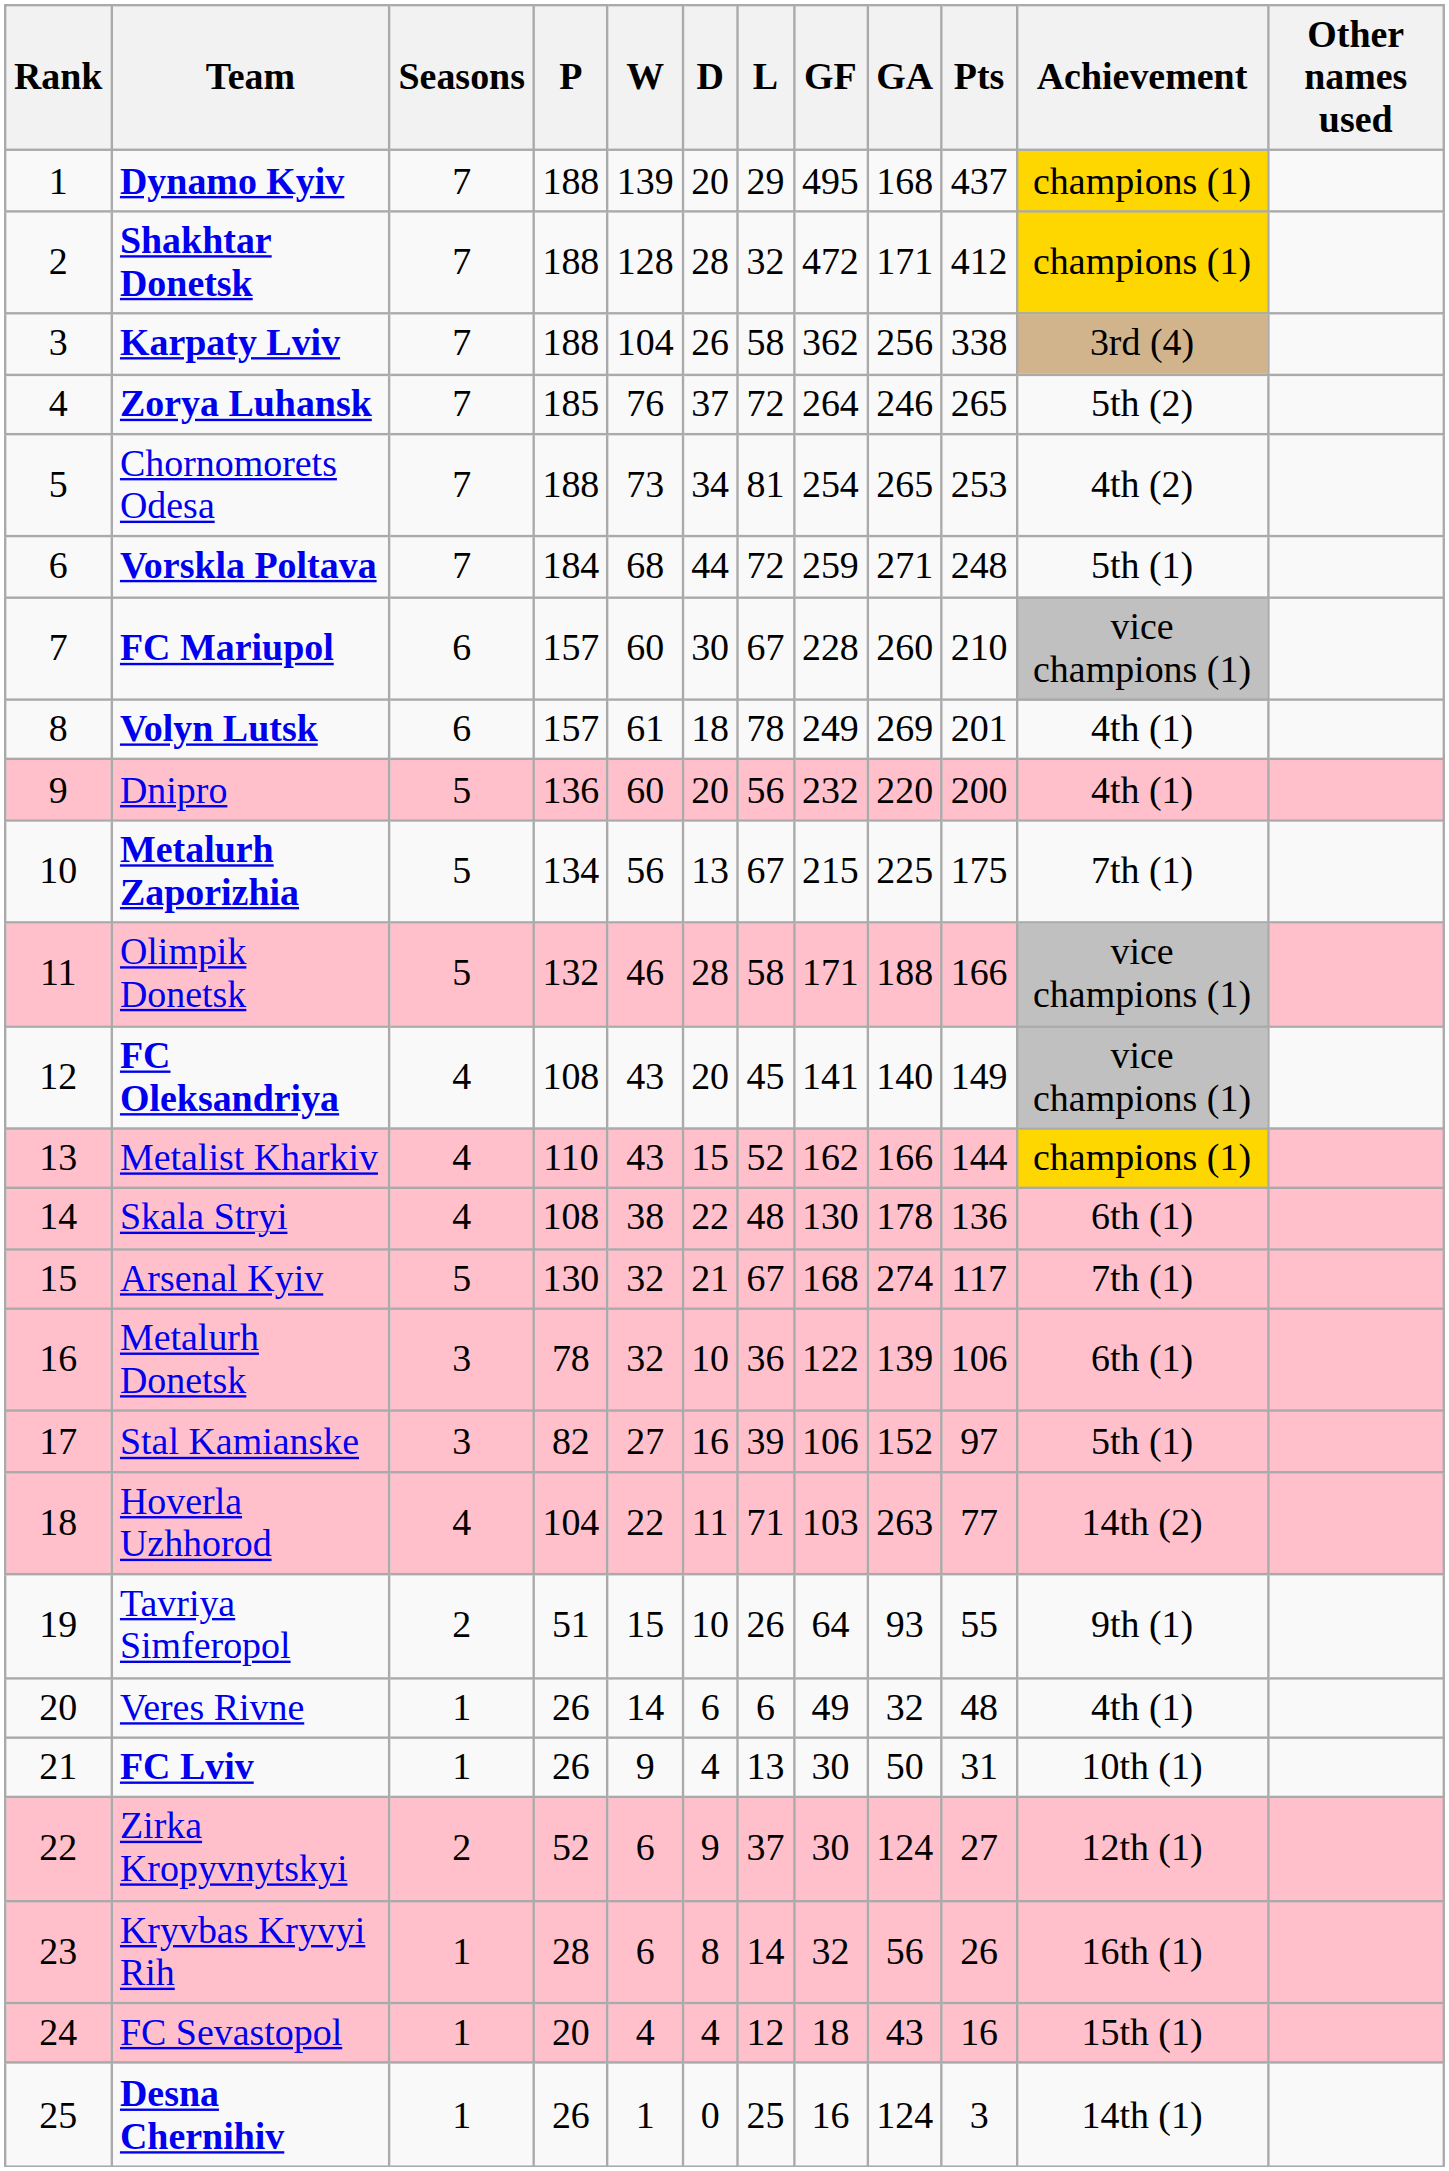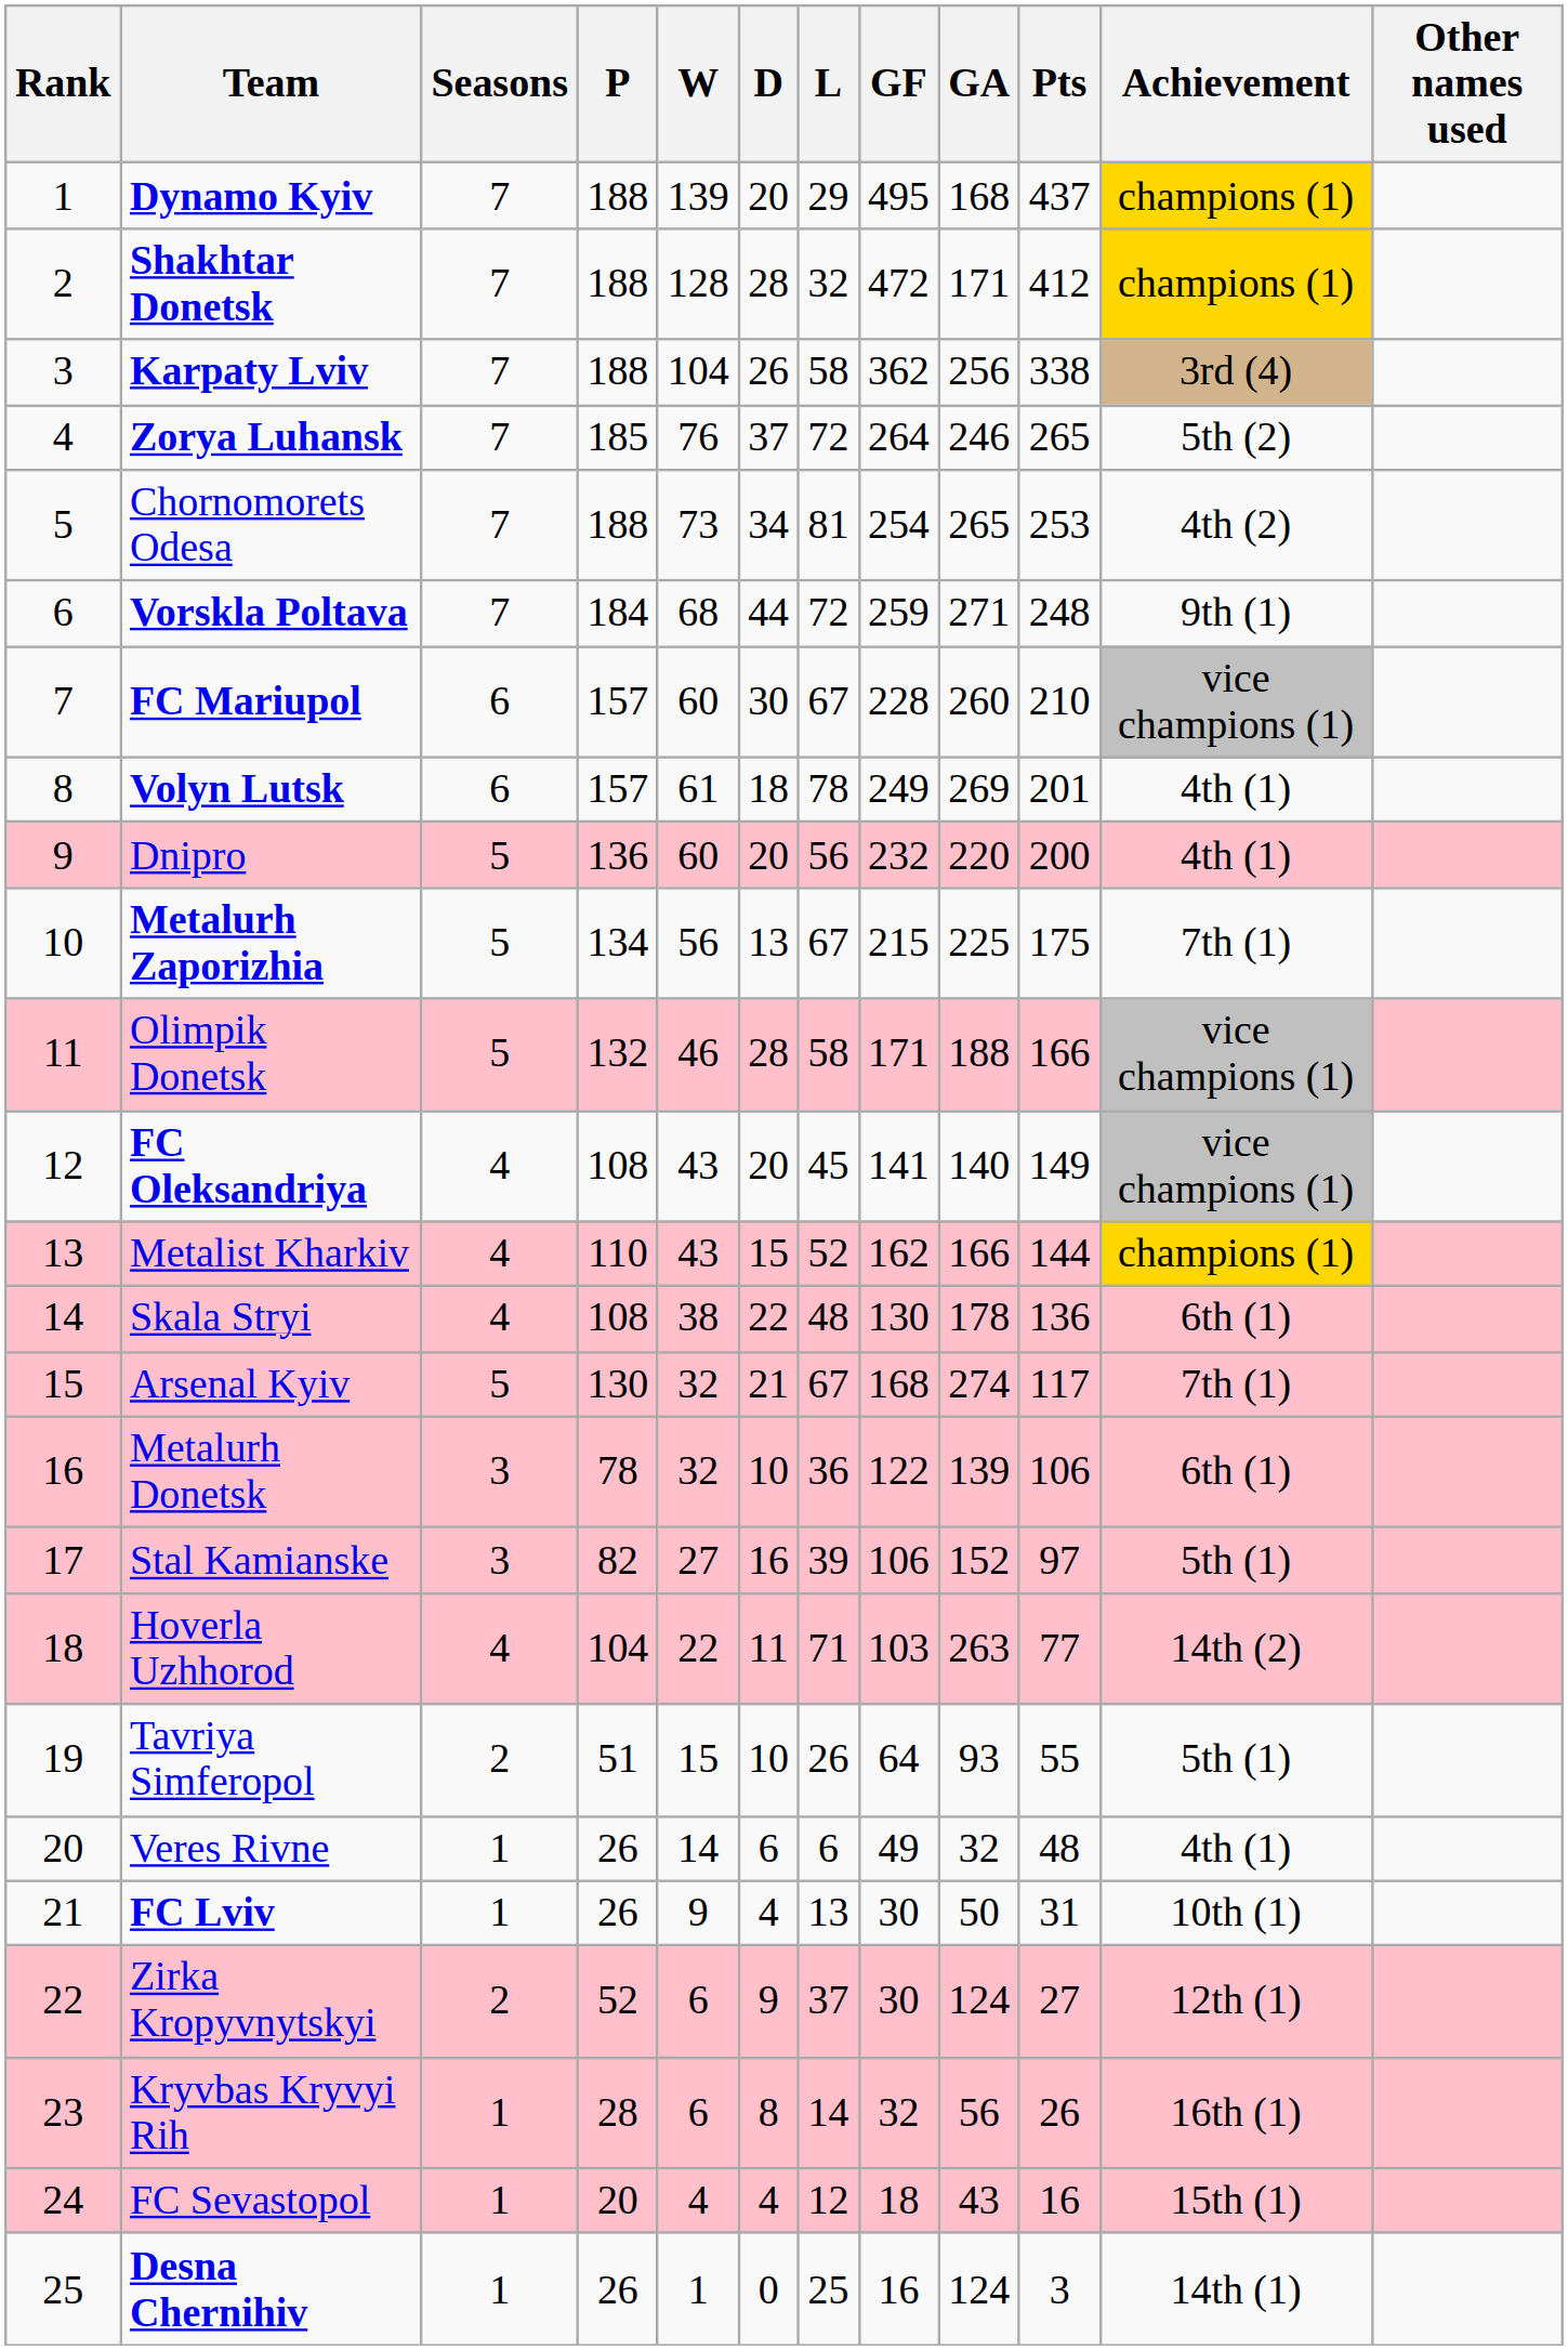Vorskla Poltava | Achievement: 5th (1) -> 9th (1)
Tavriya Simferopol | Achievement: 9th (1) -> 5th (1)
